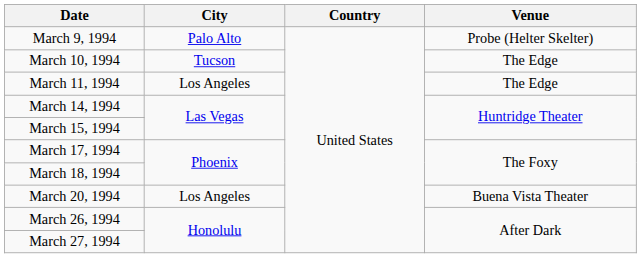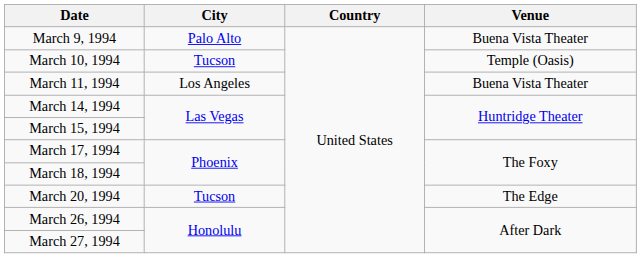March 9, 1994 | Venue: Probe (Helter Skelter) -> Buena Vista Theater
March 10, 1994 | Venue: The Edge -> Temple (Oasis)
March 11, 1994 | Venue: The Edge -> Buena Vista Theater
March 20, 1994 | City: Los Angeles -> Tucson
March 20, 1994 | Venue: Buena Vista Theater -> The Edge
